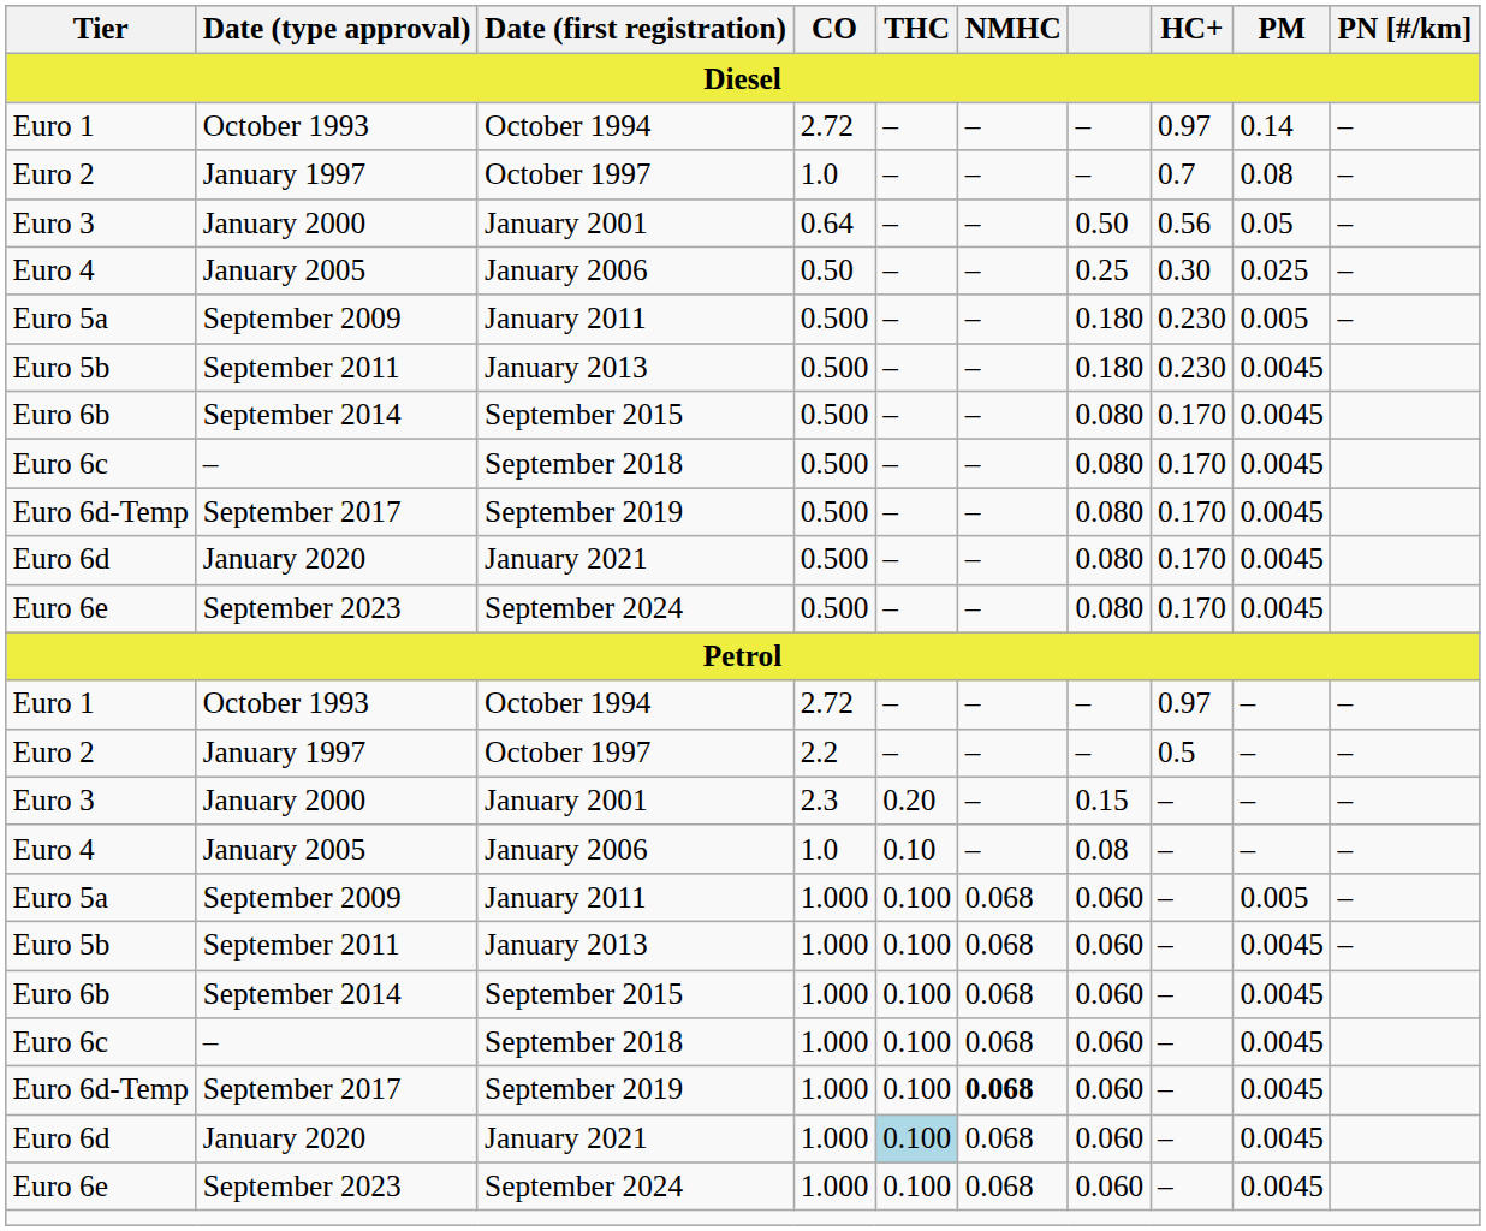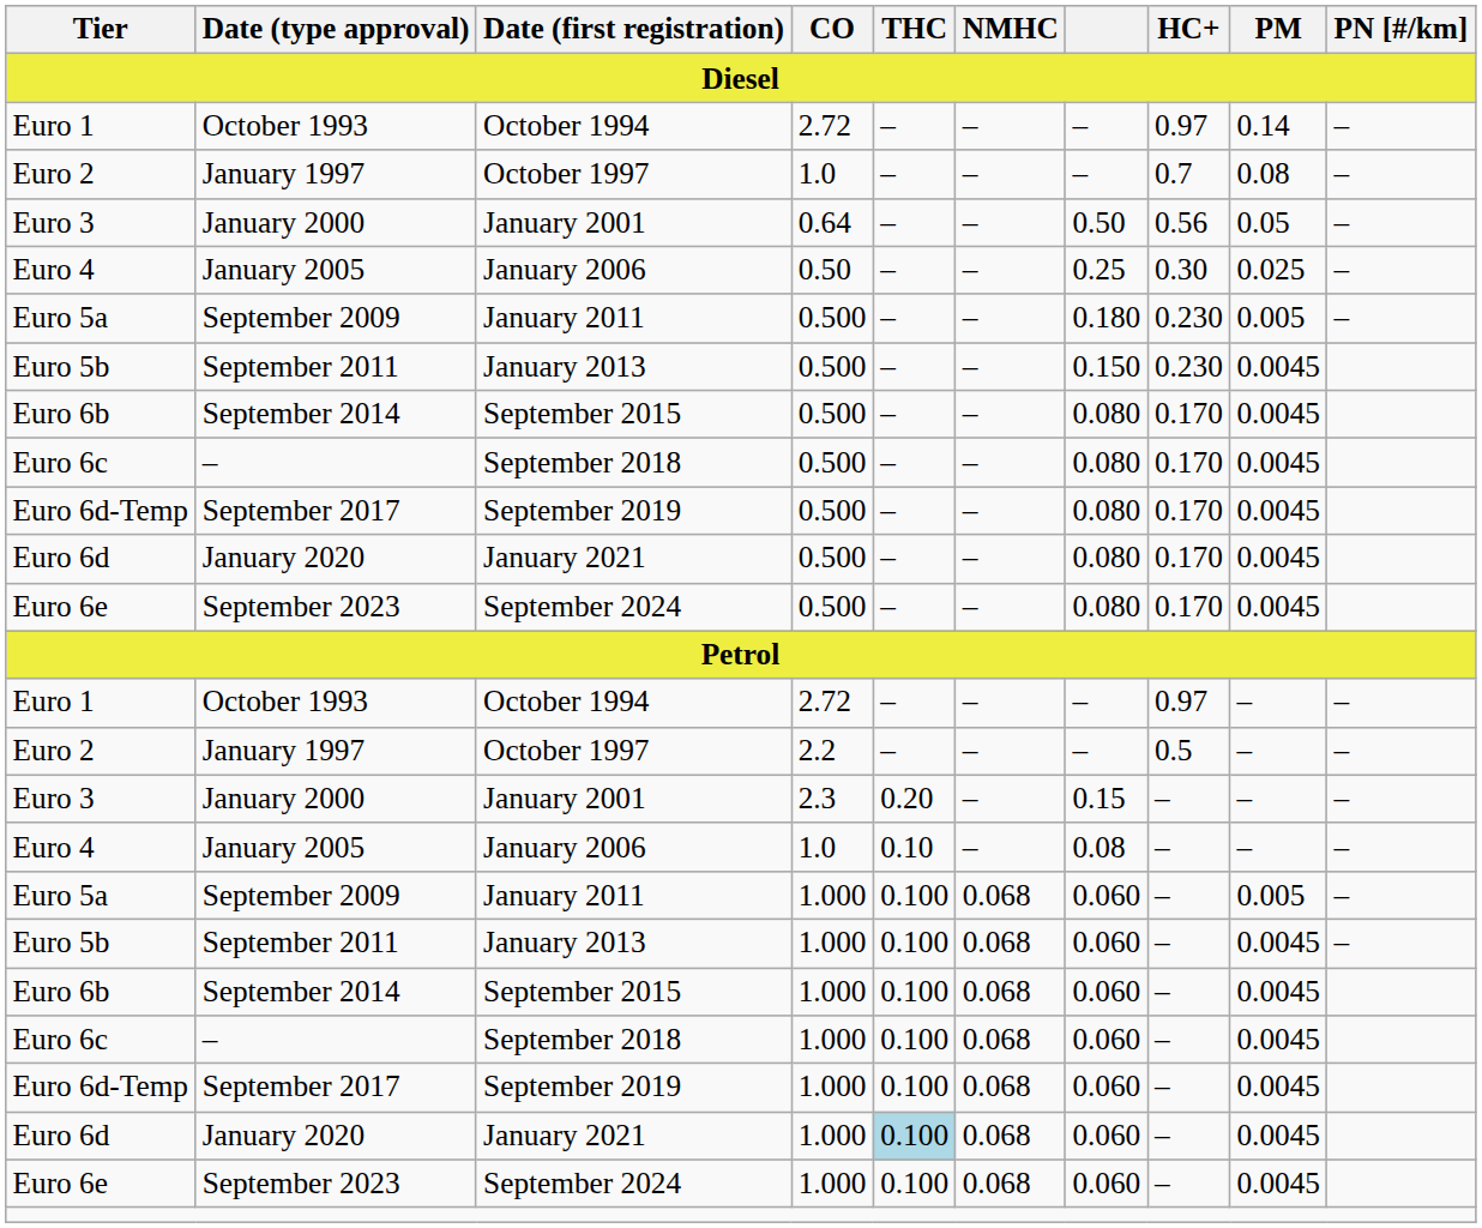Euro 5b / 0.500 | Diesel: 0.180 -> 0.150
Euro 6d-Temp / 1.000 | NMHC / Diesel: bold -> normal
